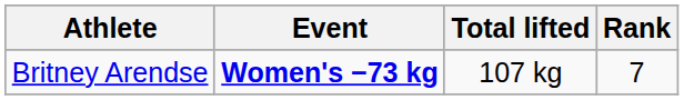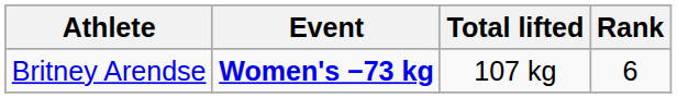Britney Arendse | Rank: 7 -> 6
